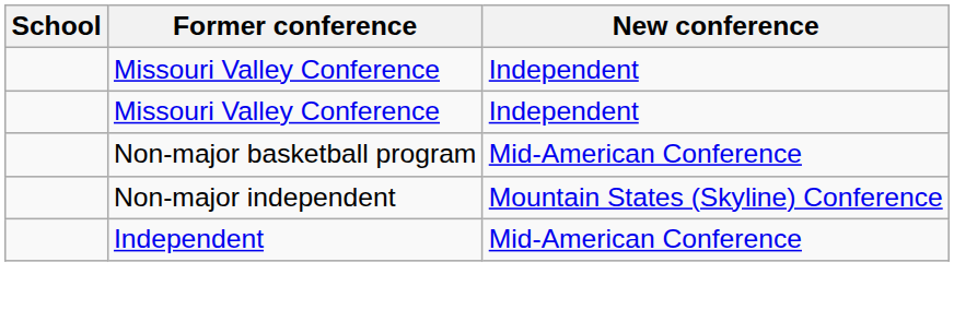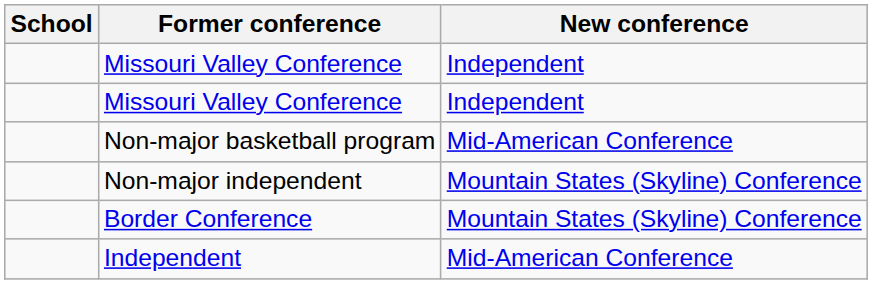+ row: Border Conference | Mountain States (Skyline) Conference
